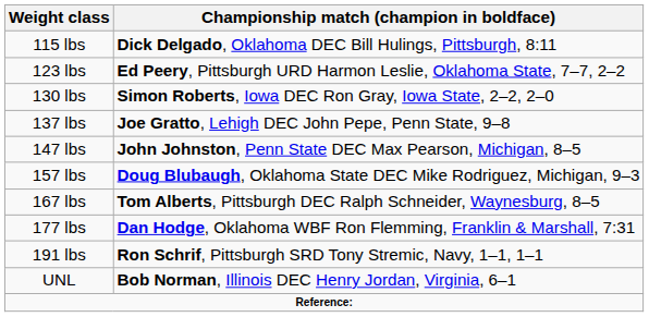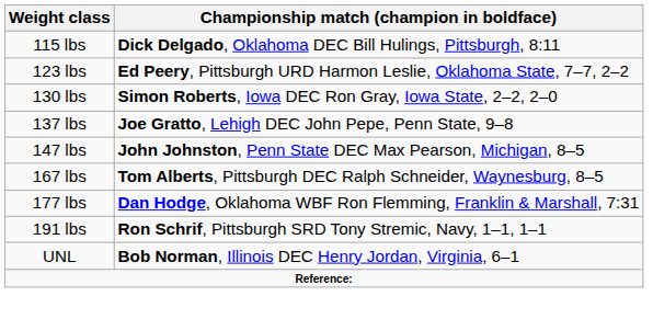- row: 157 lbs | Doug Blubaugh, Oklahoma State DEC Mike Rodriguez, Michigan, 9–3
